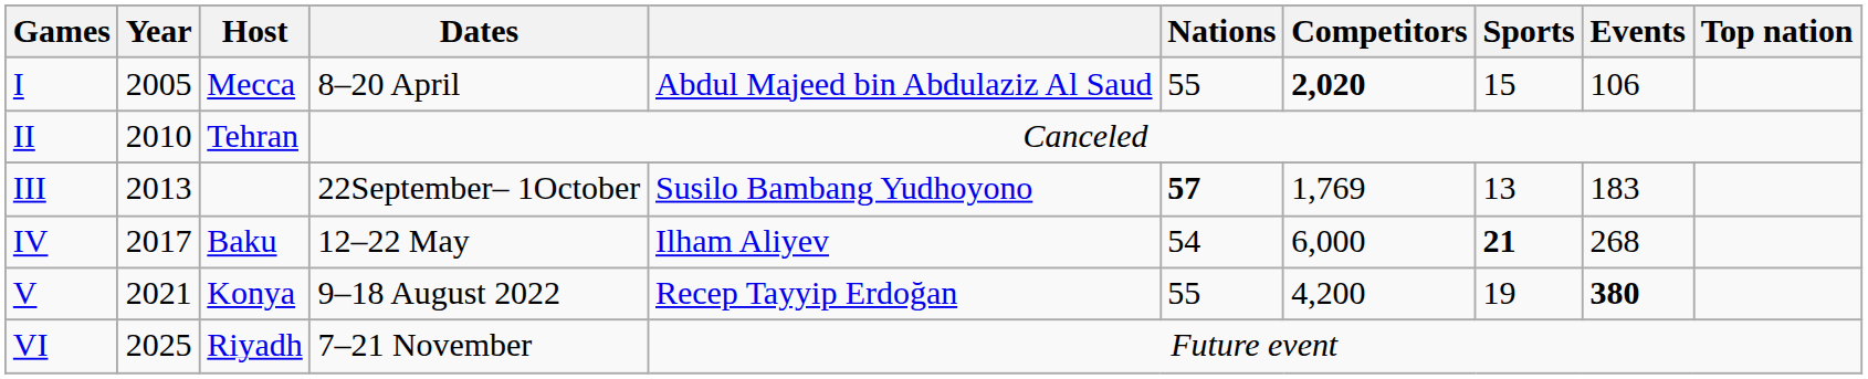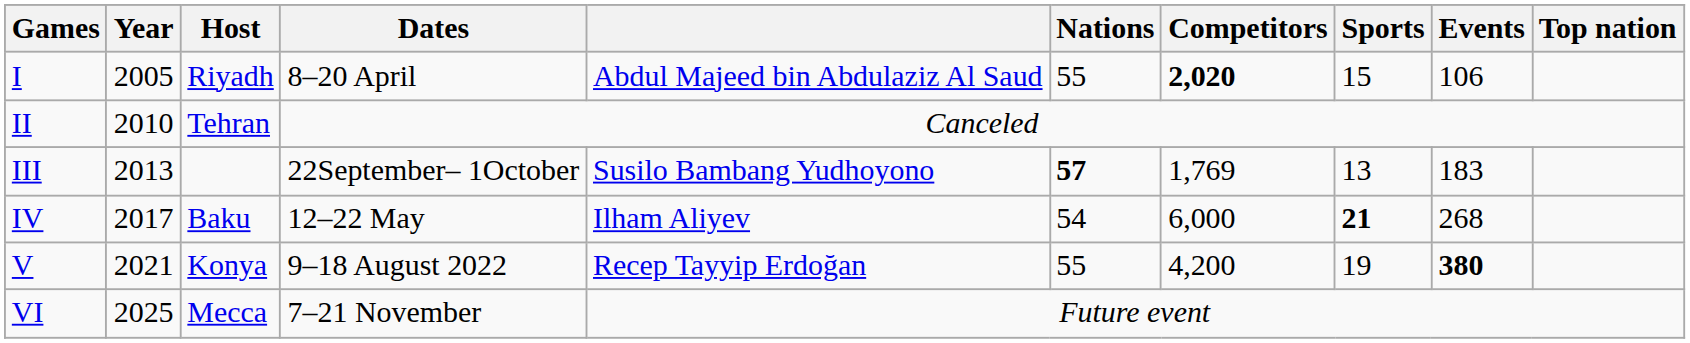I | Host: Mecca -> Riyadh
VI | Host: Riyadh -> Mecca
